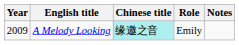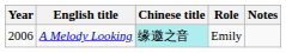A Melody Looking | Year: 2009 -> 2006
